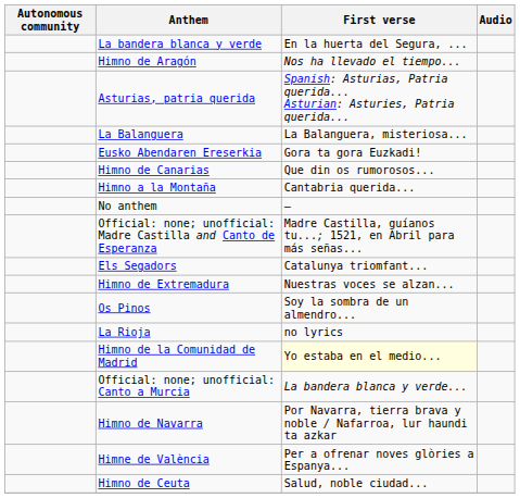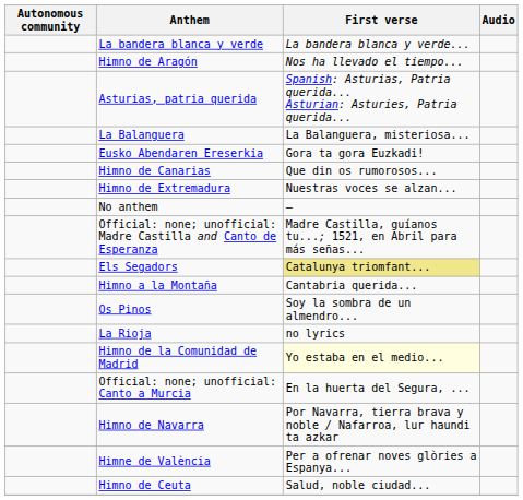La bandera blanca y verde | First verse: En la huerta del Segura, ... -> La bandera blanca y verde...
rows swapped: Himno a la Montaña <-> Himno de Extremadura
Els Segadors | First verse: no background -> khaki background
Official: none; unofficial: Canto a Murcia | First verse: La bandera blanca y verde... -> En la huerta del Segura, ...
